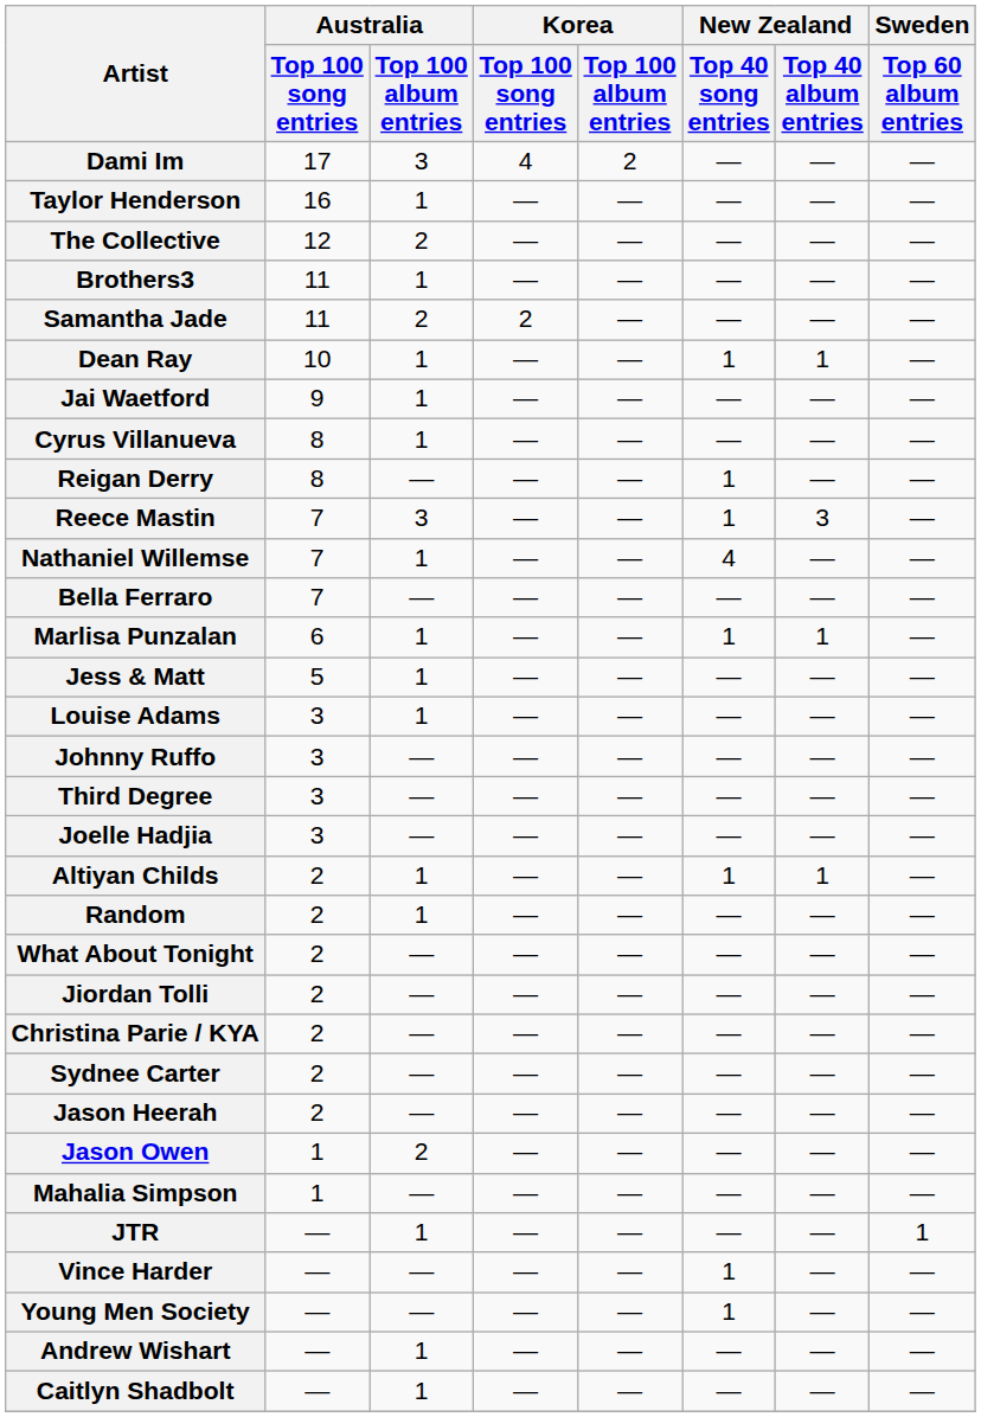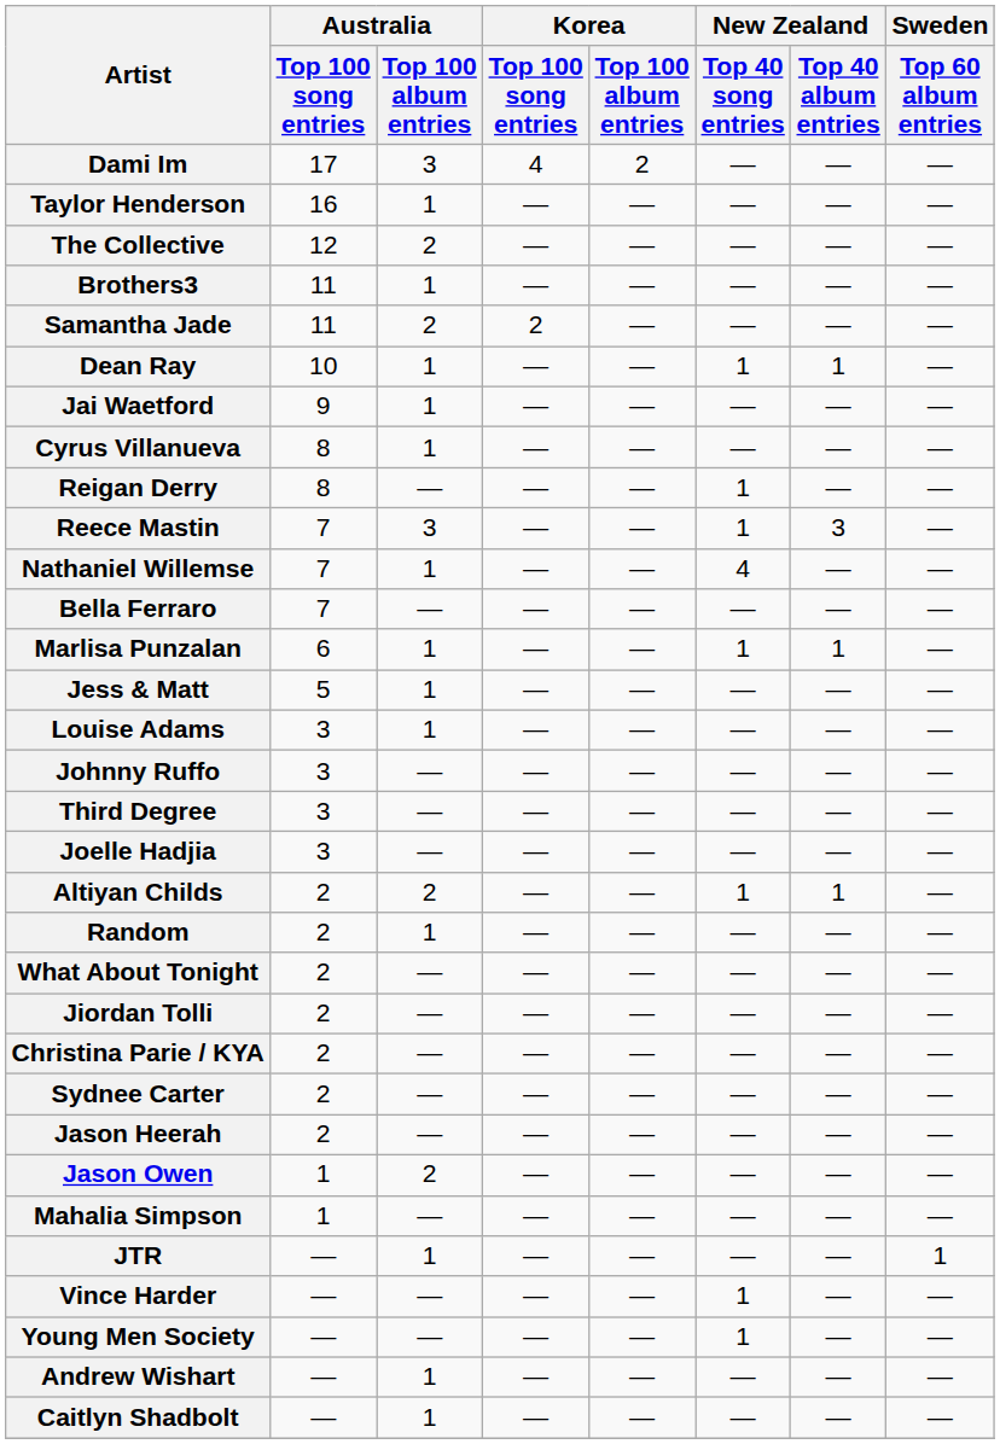Altiyan Childs | Australia / Top 100 album entries: 1 -> 2
